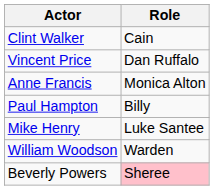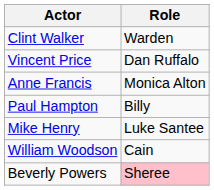Clint Walker | Role: Cain -> Warden
William Woodson | Role: Warden -> Cain
